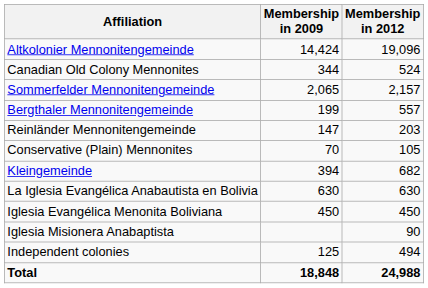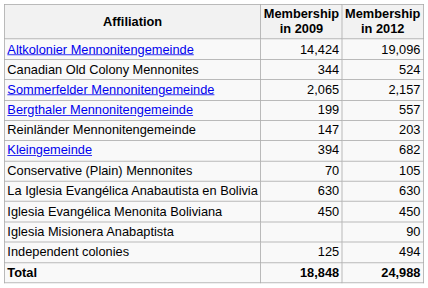rows swapped: Kleingemeinde <-> Conservative (Plain) Mennonites
